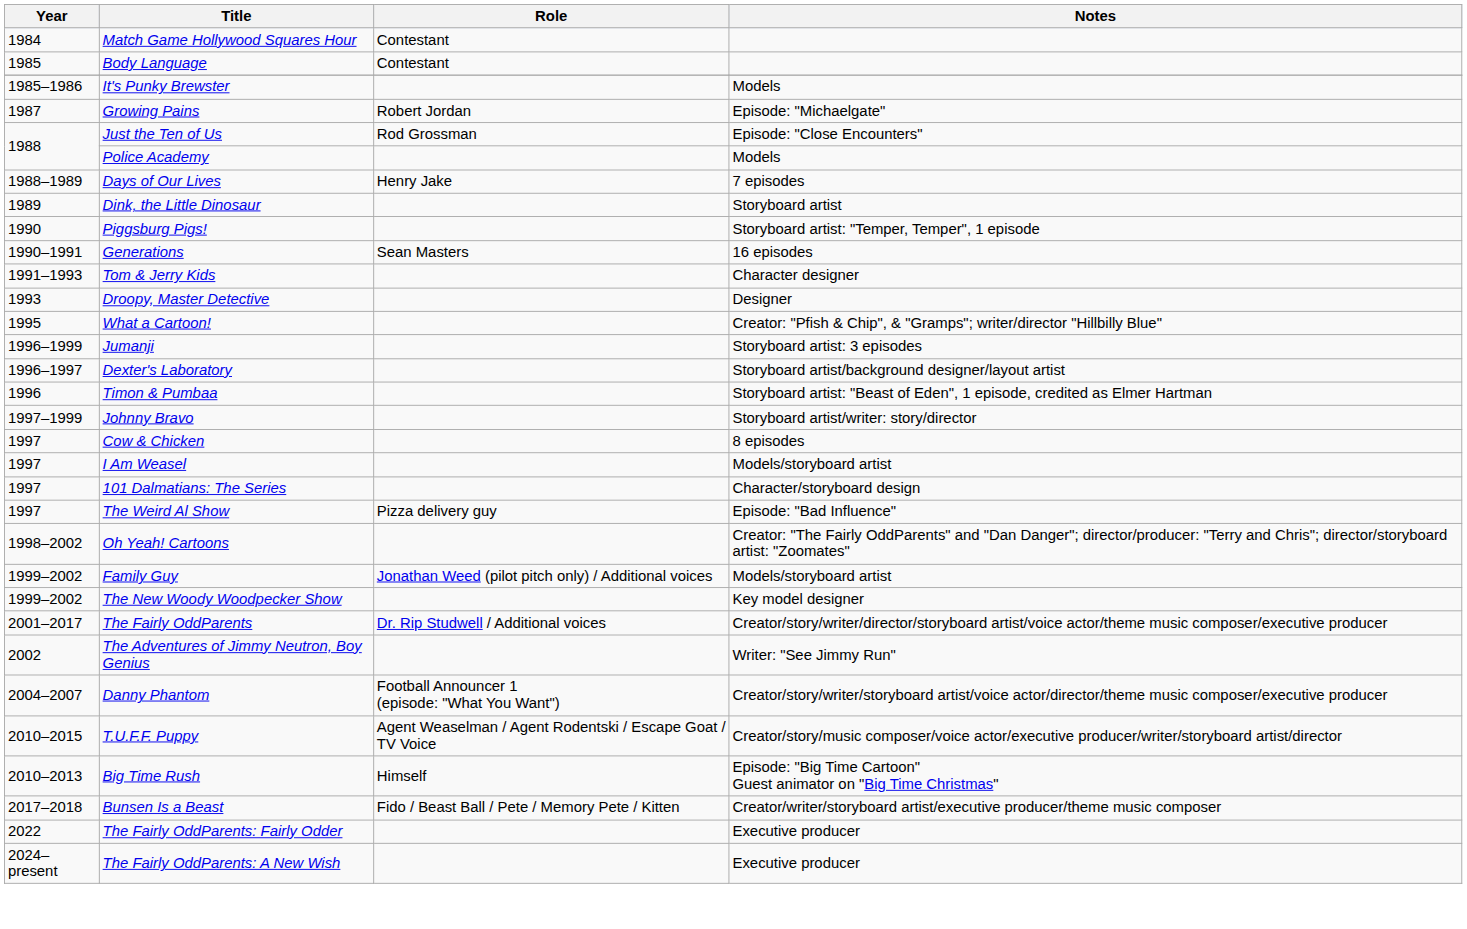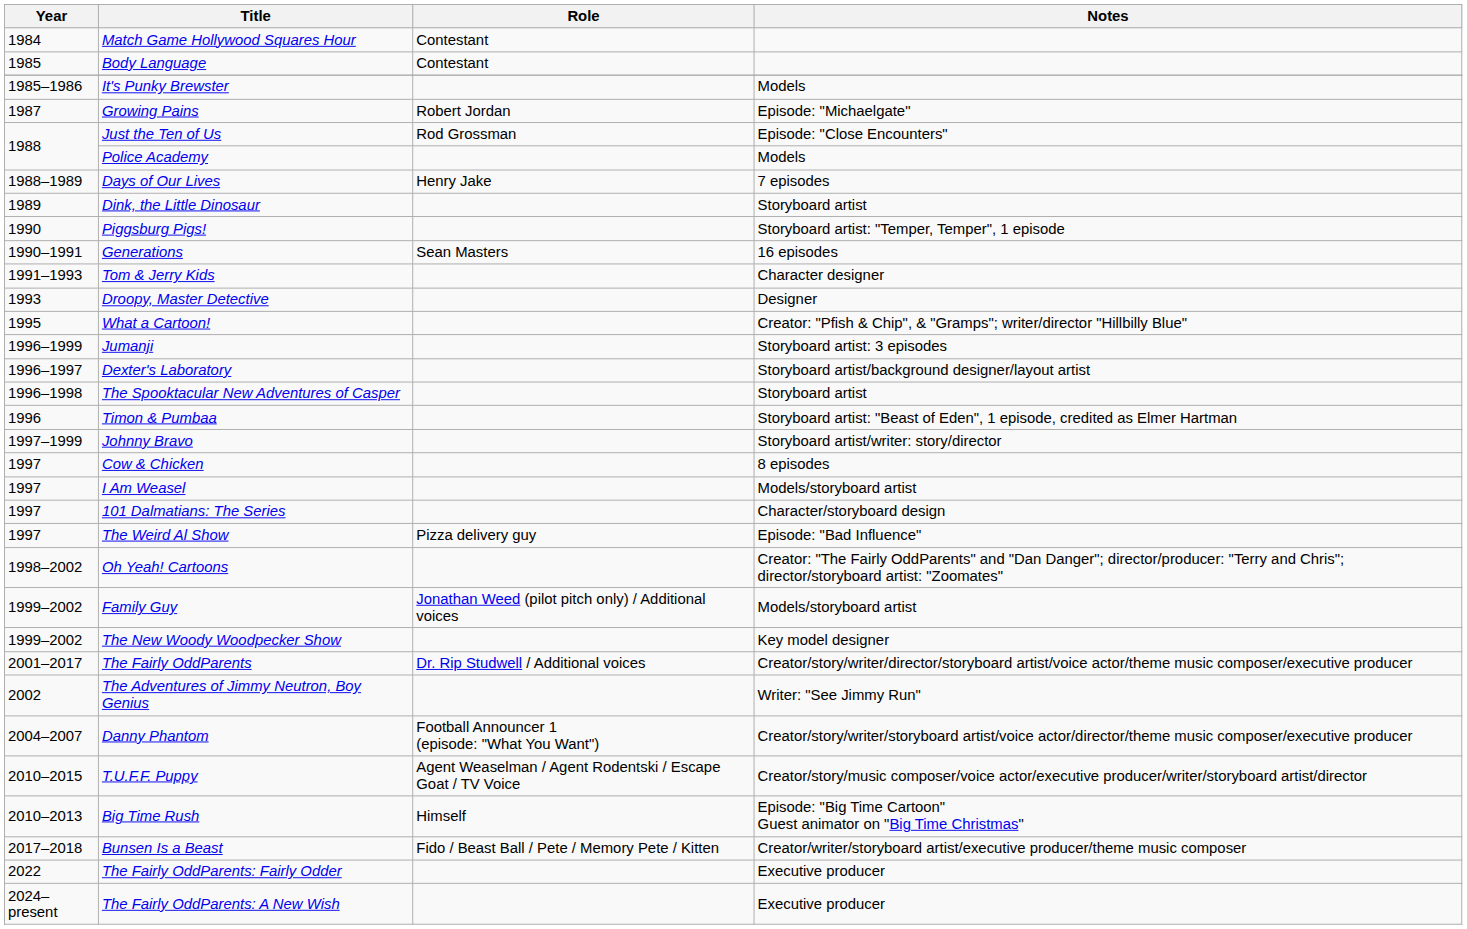+ row: 1996–1998 | The Spooktacular New Adventures of Casper | Storyboard artist
